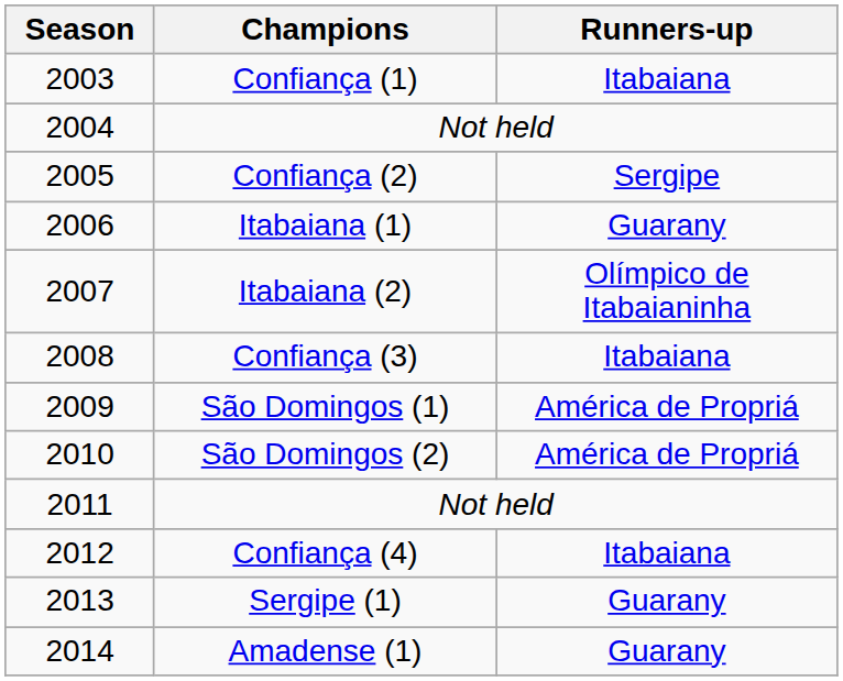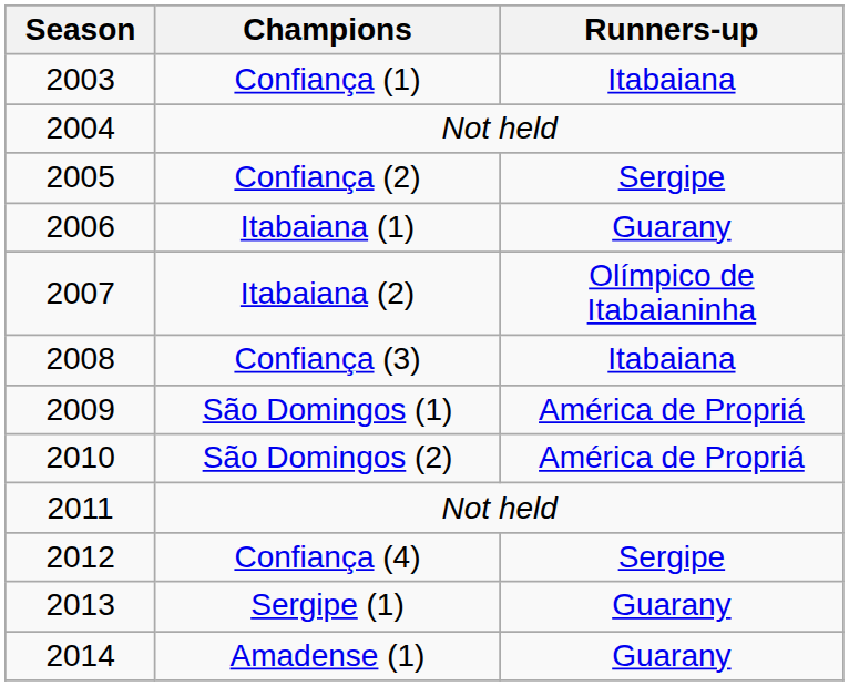Confiança (4) | Runners-up: Itabaiana -> Sergipe
